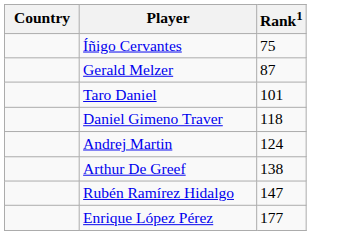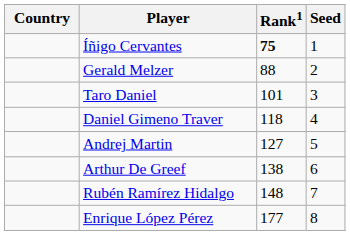+ column: Seed | 1 | 2 | 3 | 4 | 5 | 6 | 7 | 8
Íñigo Cervantes | Rank1: normal -> bold
Gerald Melzer | Rank1: 87 -> 88
Andrej Martin | Rank1: 124 -> 127
Rubén Ramírez Hidalgo | Rank1: 147 -> 148
